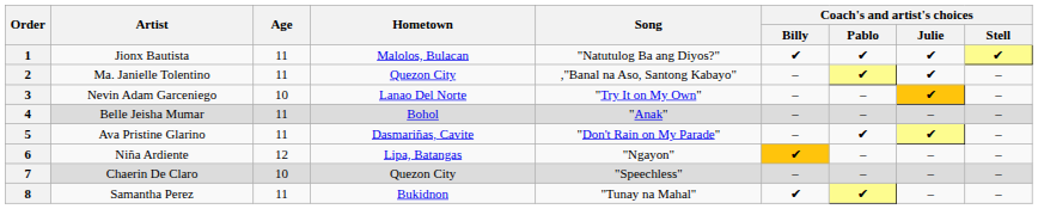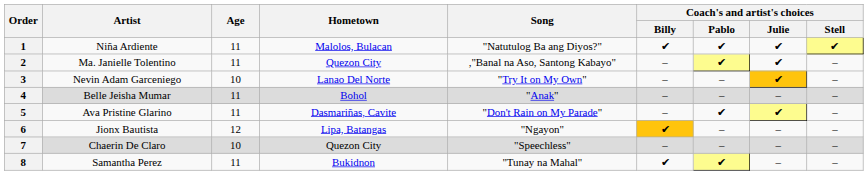1 | Artist: Jionx Bautista -> Niña Ardiente
6 | Artist: Niña Ardiente -> Jionx Bautista
